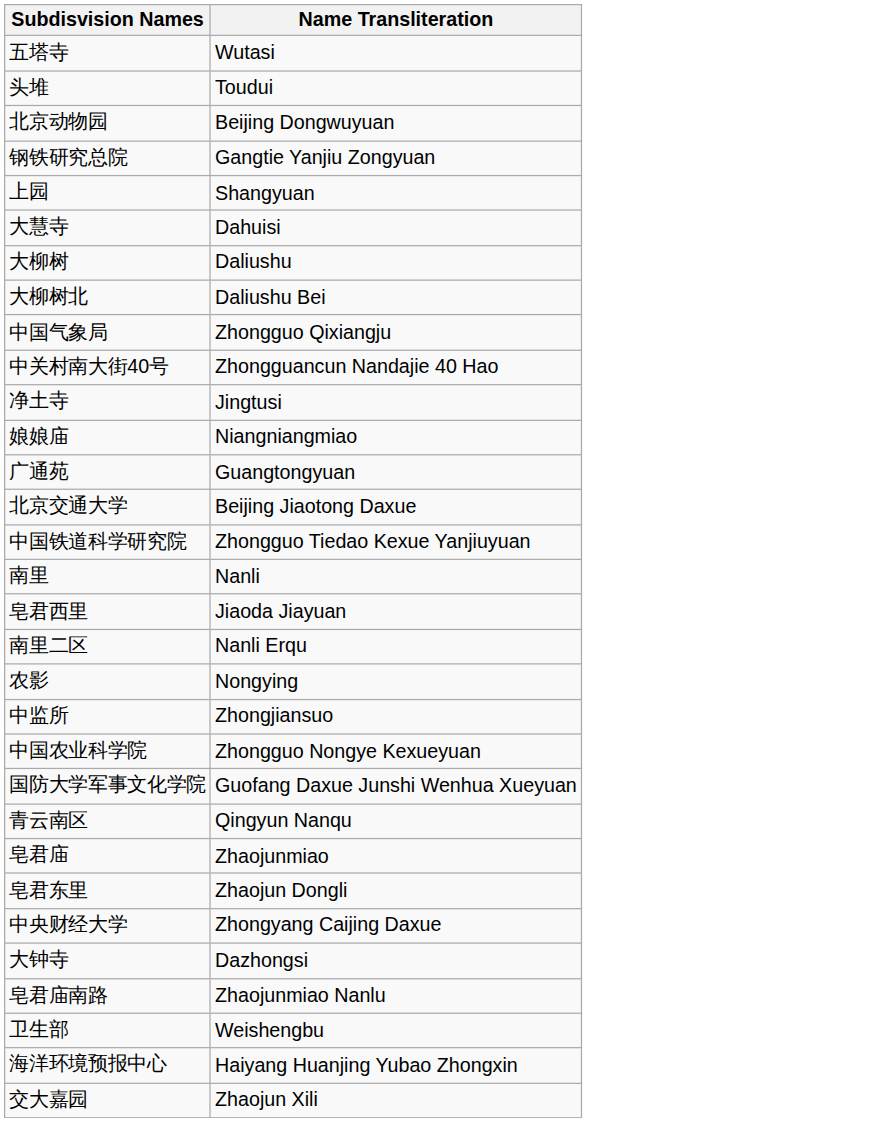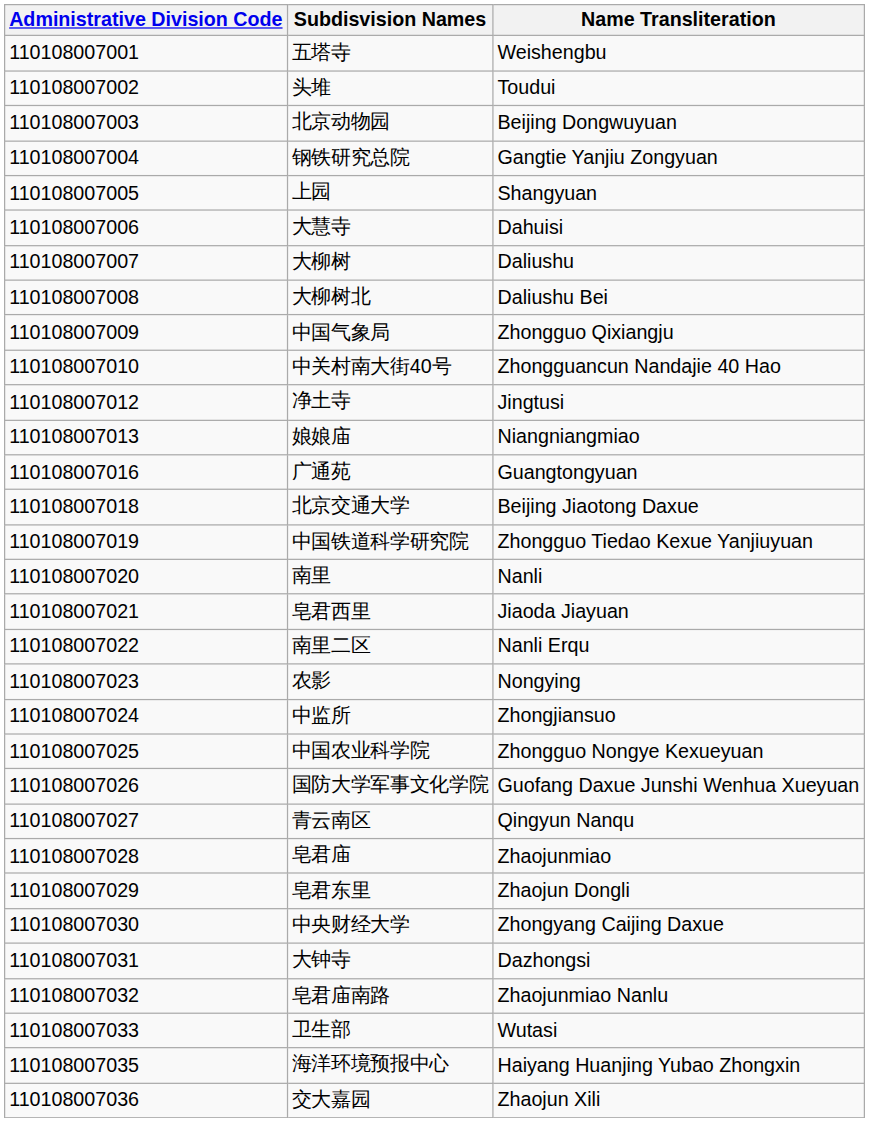+ column: Administrative Division Code | 110108007001 | 110108007002 | 110108007003 | 110108007004 | 110108007005 | 110108007006 | 110108007007 | 110108007008 | 110108007009 | 110108007010 | 110108007012 | 110108007013 | 110108007016 | 110108007018 | 110108007019 | 110108007020 | 110108007021 | 110108007022 | 110108007023 | 110108007024 | 110108007025 | 110108007026 | 110108007027 | 110108007028 | 110108007029 | 110108007030 | 110108007031 | 110108007032 | 110108007033 | 110108007035 | 110108007036
五塔寺 | Name Transliteration: Wutasi -> Weishengbu
卫生部 | Name Transliteration: Weishengbu -> Wutasi
